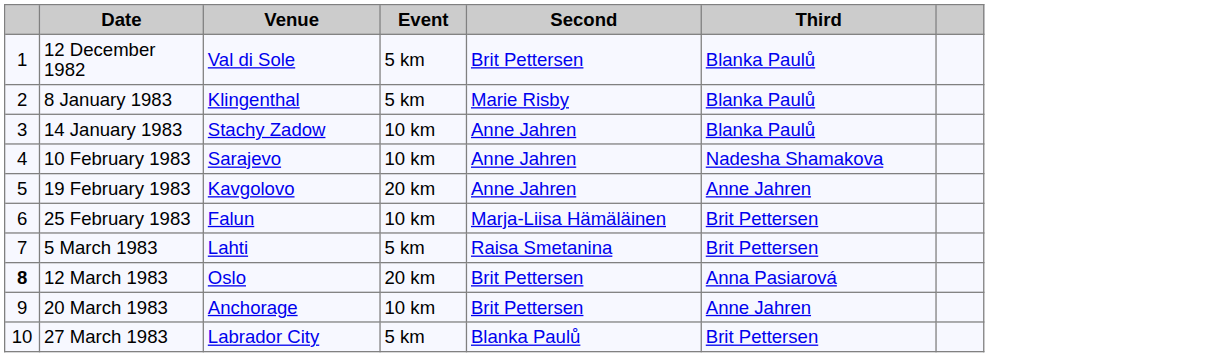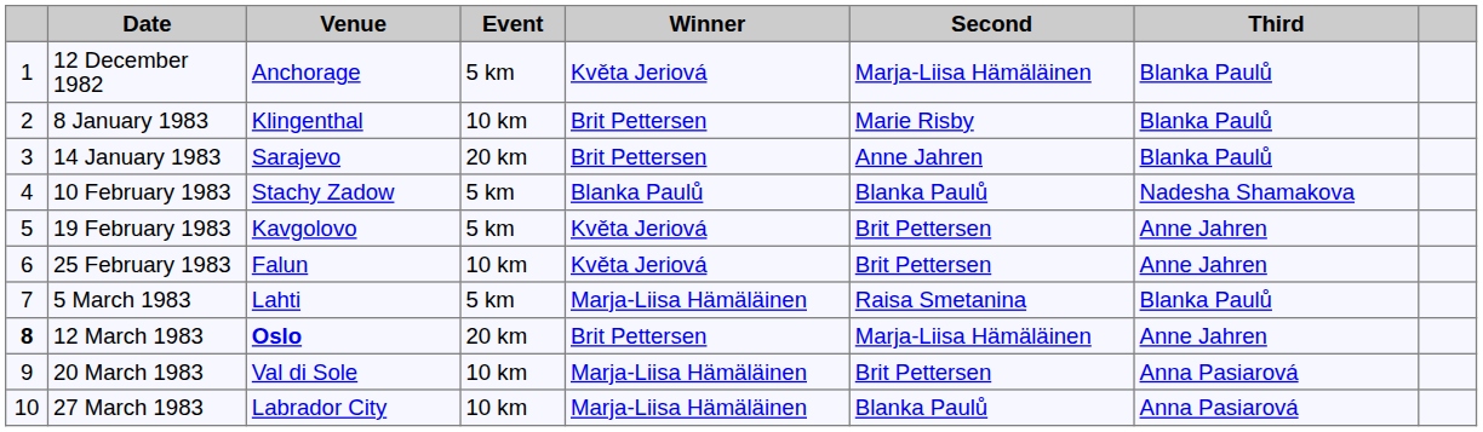+ column: Winner | Květa Jeriová | Brit Pettersen | Brit Pettersen | Blanka Paulů | Květa Jeriová | Květa Jeriová | Marja-Liisa Hämäläinen | Brit Pettersen | Marja-Liisa Hämäläinen | Marja-Liisa Hämäläinen
12 December 1982 | Venue: Val di Sole -> Anchorage
12 December 1982 | Second: Brit Pettersen -> Marja-Liisa Hämäläinen
8 January 1983 | Event: 5 km -> 10 km
14 January 1983 | Venue: Stachy Zadow -> Sarajevo
14 January 1983 | Event: 10 km -> 20 km
10 February 1983 | Venue: Sarajevo -> Stachy Zadow
10 February 1983 | Event: 10 km -> 5 km
10 February 1983 | Second: Anne Jahren -> Blanka Paulů
19 February 1983 | Event: 20 km -> 5 km
19 February 1983 | Second: Anne Jahren -> Brit Pettersen
25 February 1983 | Second: Marja-Liisa Hämäläinen -> Brit Pettersen
25 February 1983 | Third: Brit Pettersen -> Anne Jahren
5 March 1983 | Third: Brit Pettersen -> Blanka Paulů
12 March 1983 | Venue: normal -> bold
12 March 1983 | Second: Brit Pettersen -> Marja-Liisa Hämäläinen
12 March 1983 | Third: Anna Pasiarová -> Anne Jahren
20 March 1983 | Venue: Anchorage -> Val di Sole
20 March 1983 | Third: Anne Jahren -> Anna Pasiarová
27 March 1983 | Event: 5 km -> 10 km
27 March 1983 | Third: Brit Pettersen -> Anna Pasiarová
